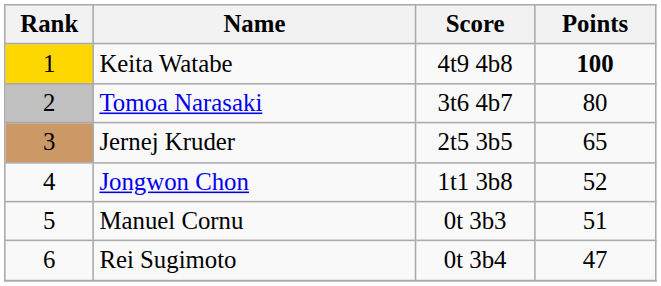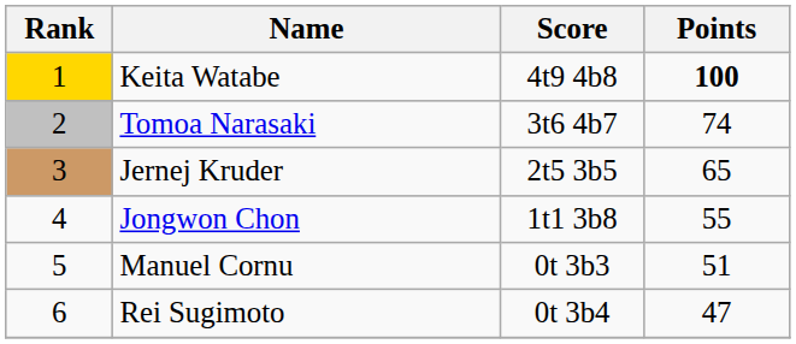Tomoa Narasaki | Points: 80 -> 74
Jongwon Chon | Points: 52 -> 55
